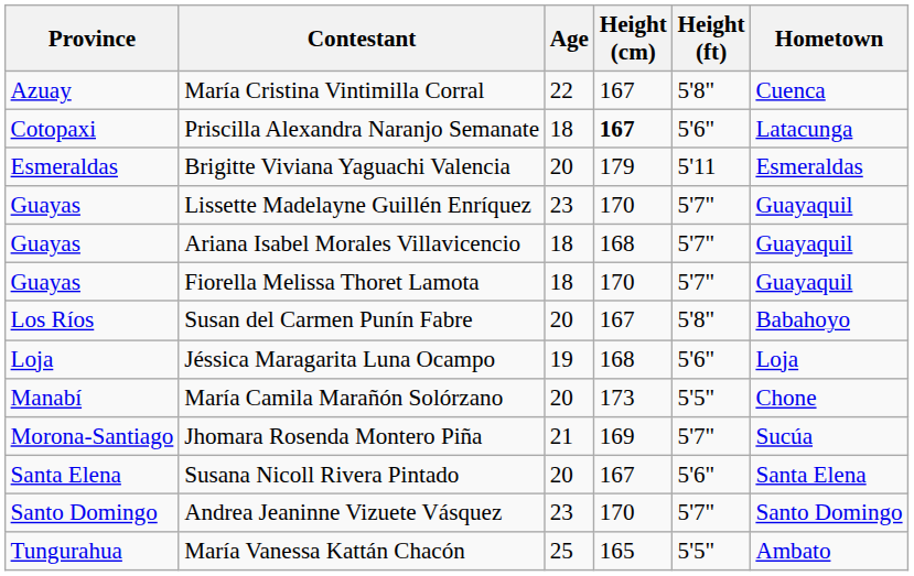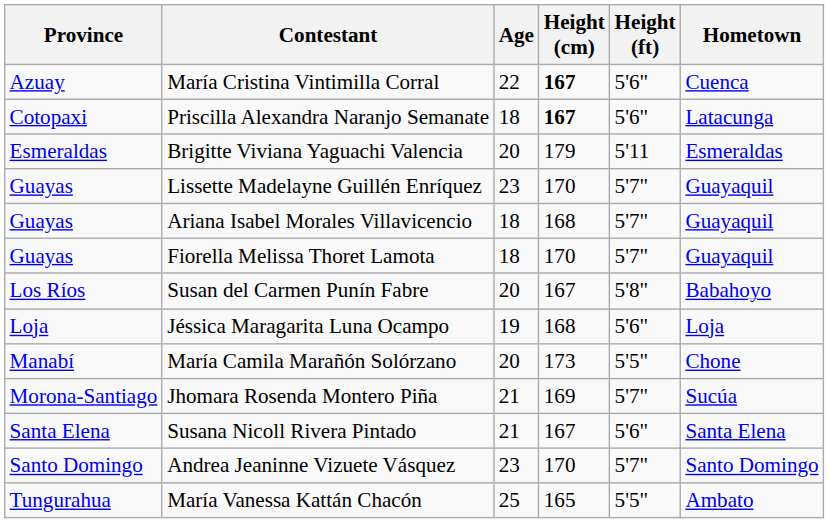María Cristina Vintimilla Corral | Height (cm): normal -> bold
María Cristina Vintimilla Corral | Height (ft): 5'8" -> 5'6"
Susana Nicoll Rivera Pintado | Age: 20 -> 21
